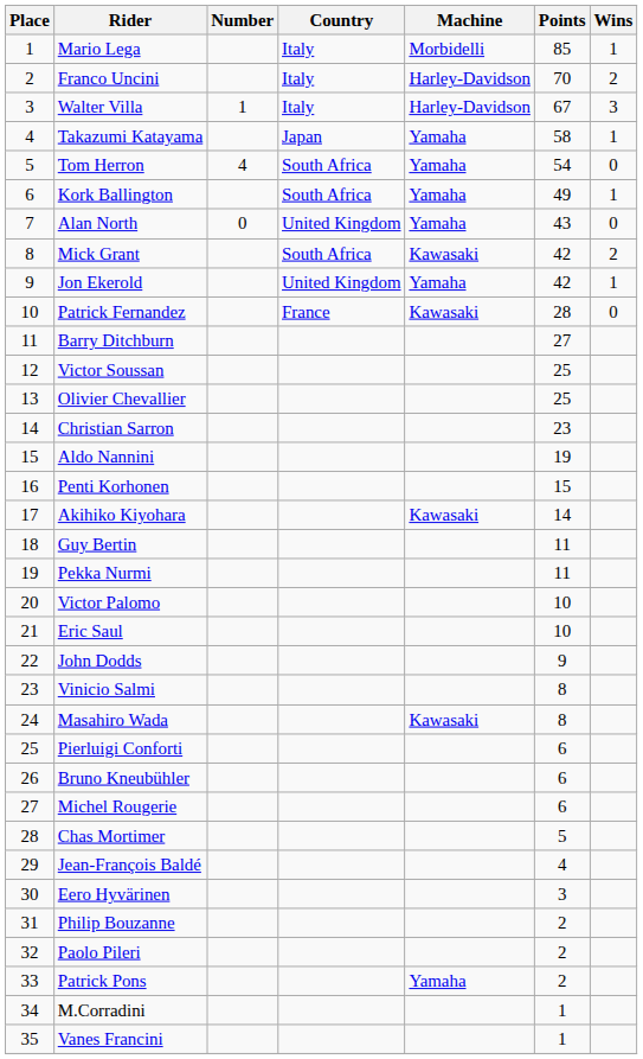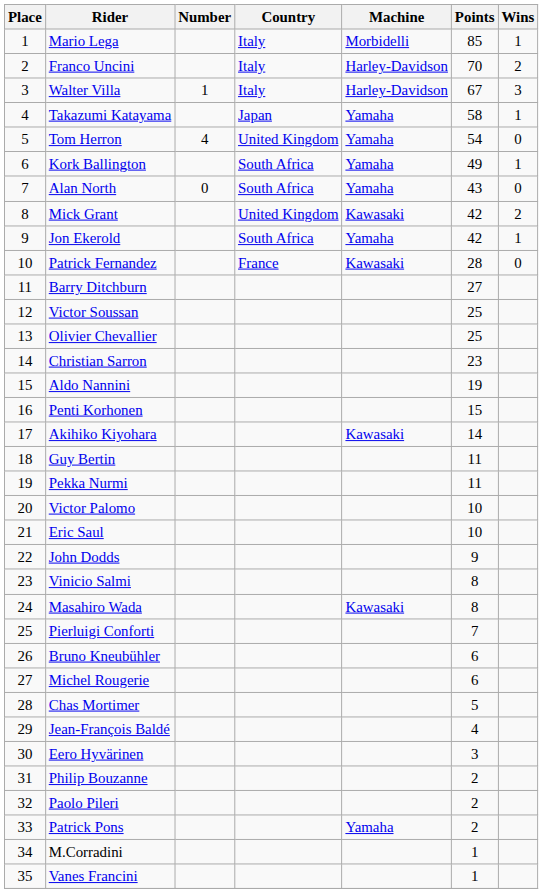Tom Herron | Country: South Africa -> United Kingdom
Alan North | Country: United Kingdom -> South Africa
Mick Grant | Country: South Africa -> United Kingdom
Jon Ekerold | Country: United Kingdom -> South Africa
Pierluigi Conforti | Points: 6 -> 7
